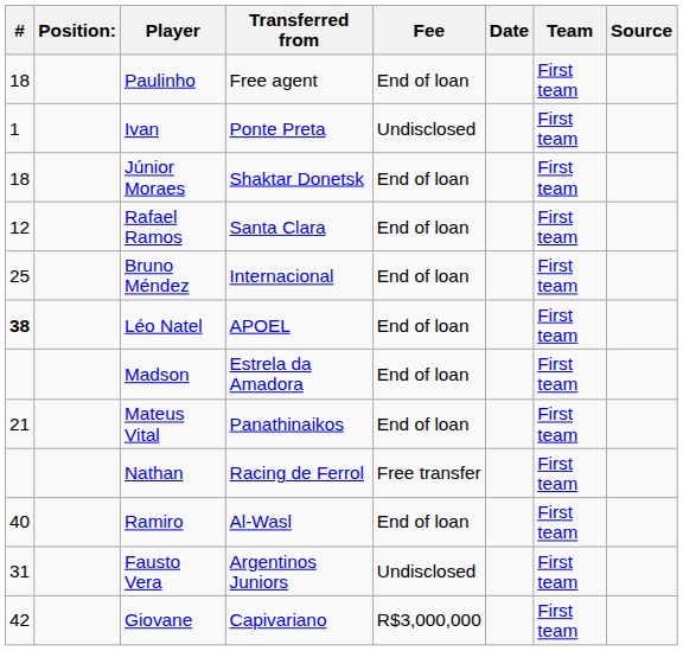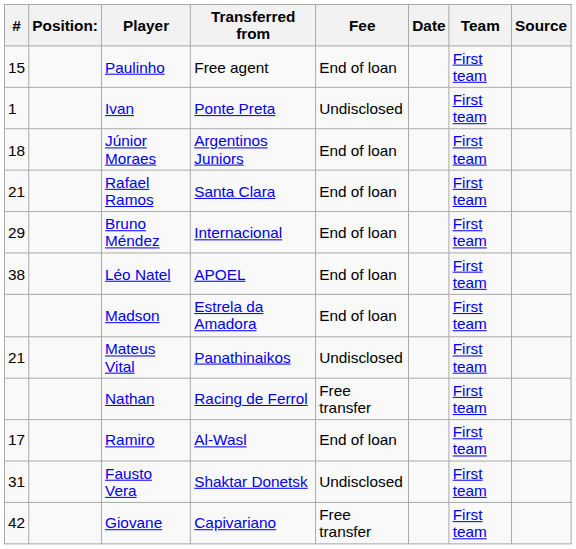Paulinho | #: 18 -> 15
Júnior Moraes | Transferred from: Shaktar Donetsk -> Argentinos Juniors
Rafael Ramos | #: 12 -> 21
Bruno Méndez | #: 25 -> 29
Léo Natel | #: bold -> normal
Mateus Vital | Fee: End of loan -> Undisclosed
Ramiro | #: 40 -> 17
Fausto Vera | Transferred from: Argentinos Juniors -> Shaktar Donetsk
Giovane | Fee: R$3,000,000 -> Free transfer
